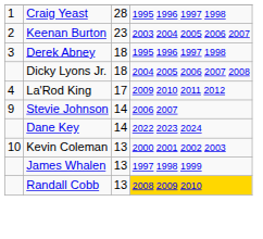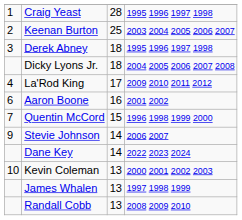Keenan Burton | column 3: 23 -> 25
+ row: 6 | Aaron Boone | 16 | 2001 2002
+ row: 7 | Quentin McCord | 15 | 1996 1998 1999 2000
Randall Cobb | column 4: gold background -> no background
